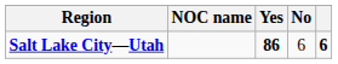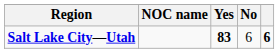Salt Lake City—Utah | Yes: 86 -> 83
